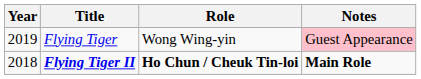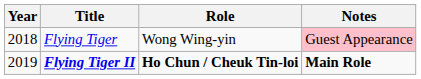Flying Tiger | Year: 2019 -> 2018
Flying Tiger II | Year: 2018 -> 2019
